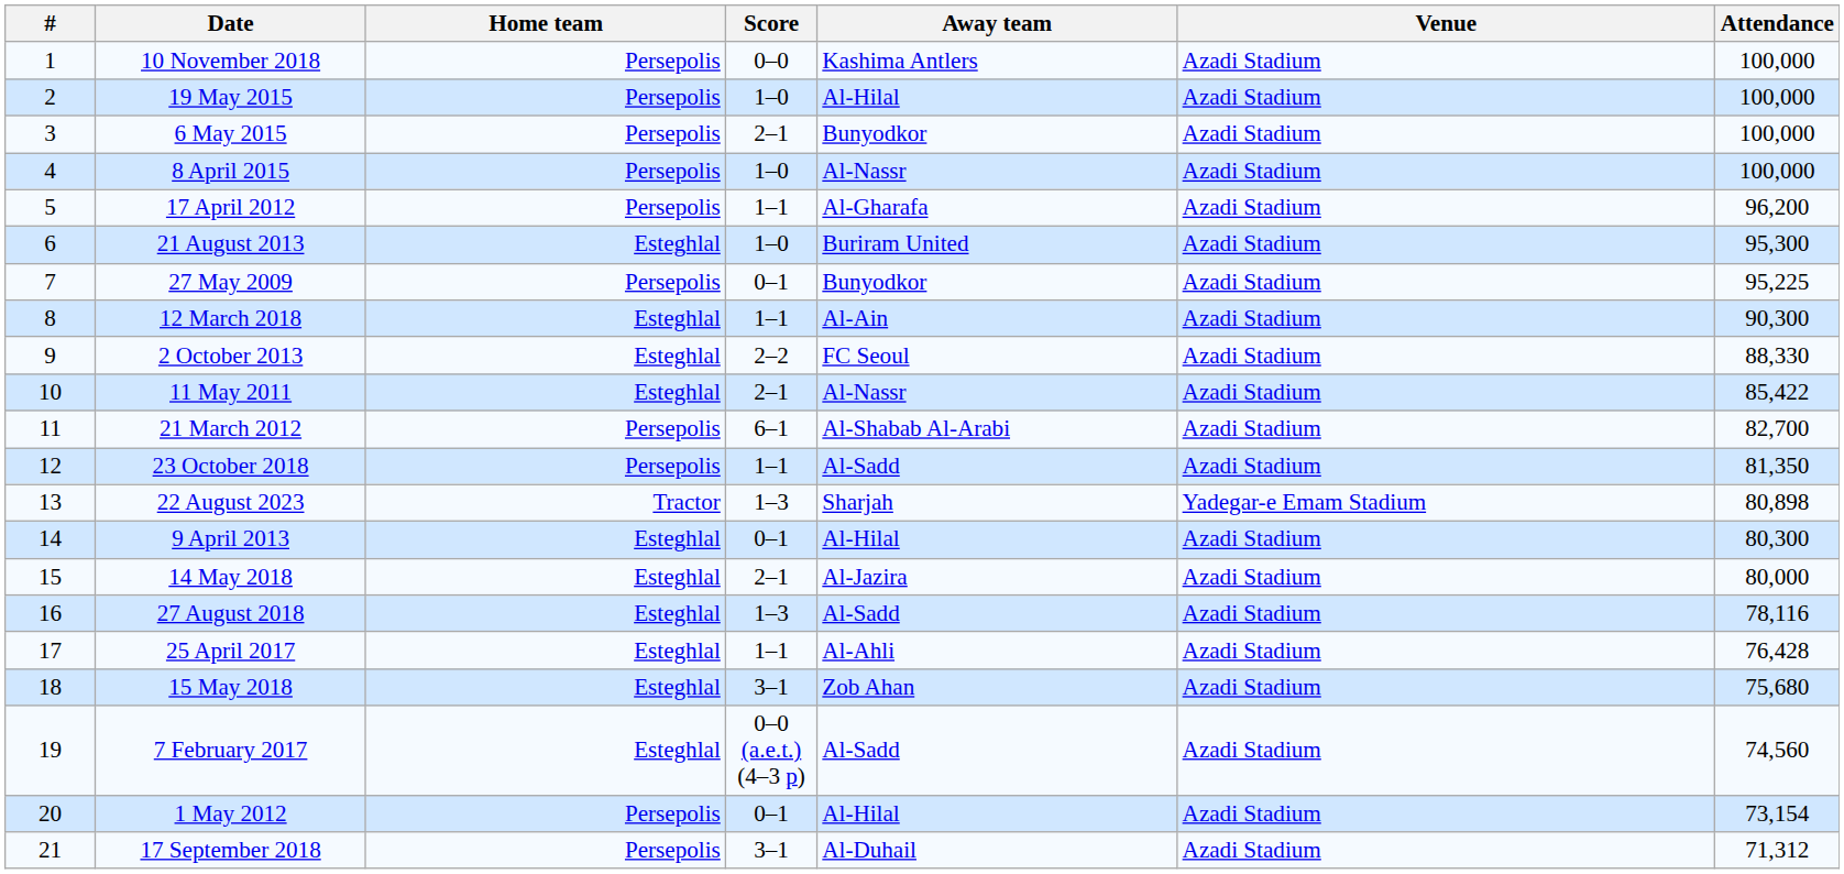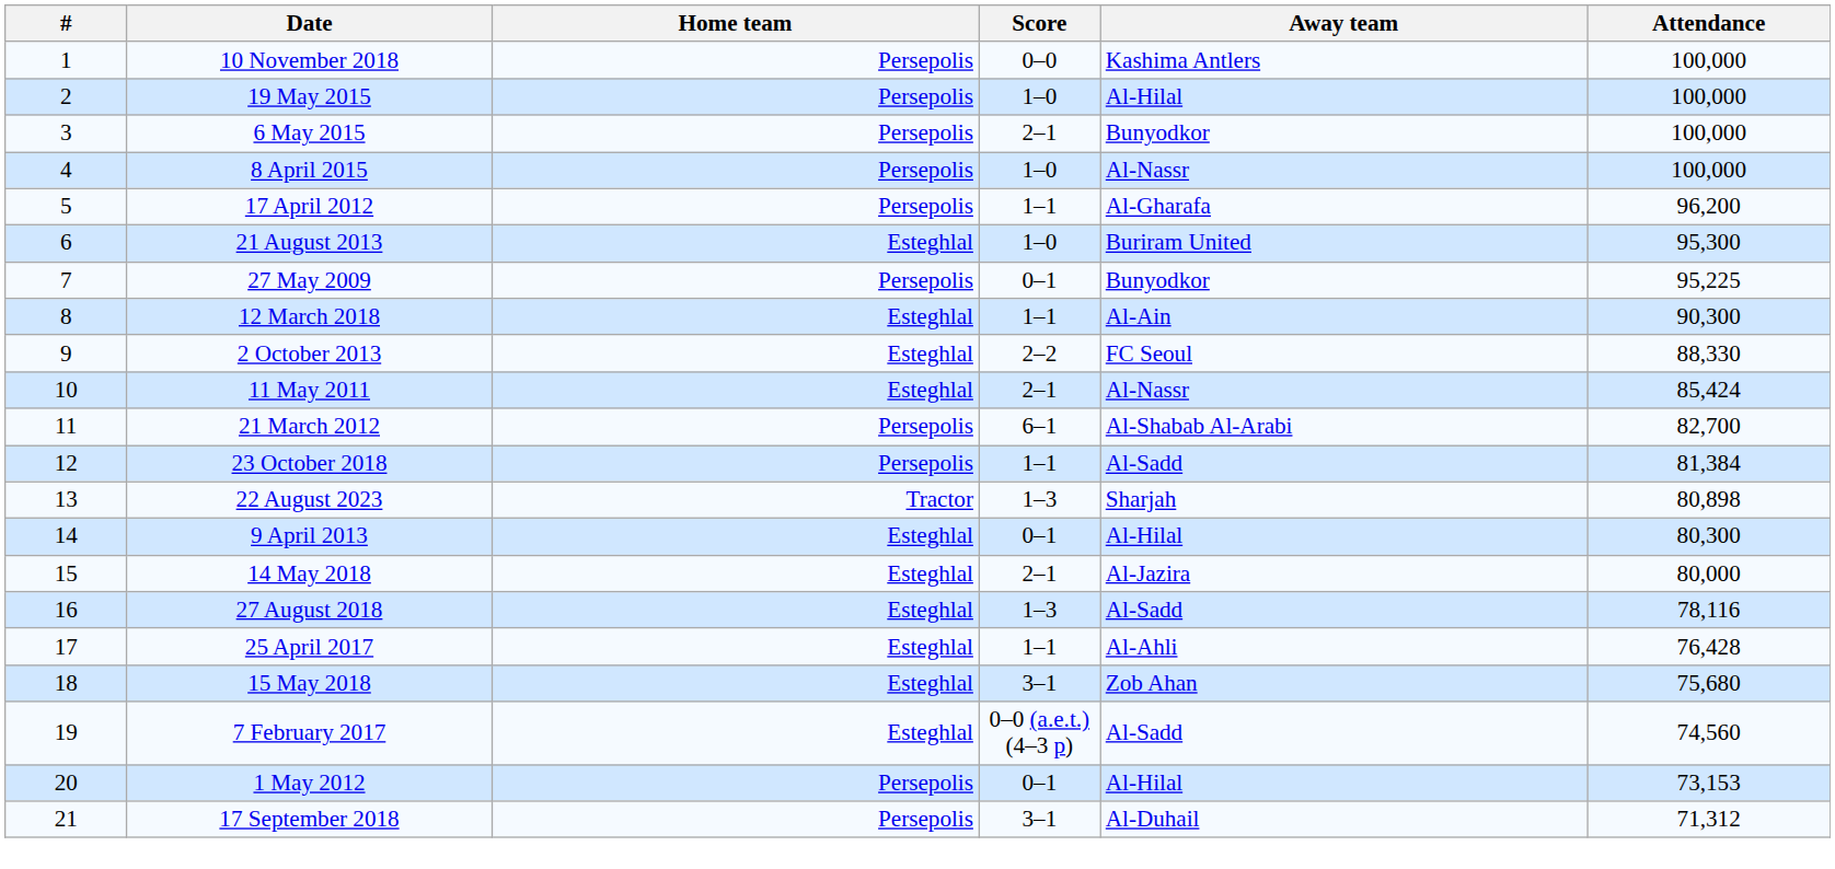- column: Venue | Azadi Stadium | Azadi Stadium | Azadi Stadium | Azadi Stadium | Azadi Stadium | Azadi Stadium | Azadi Stadium | Azadi Stadium | Azadi Stadium | Azadi Stadium | Azadi Stadium | Azadi Stadium | Yadegar-e Emam Stadium | Azadi Stadium | Azadi Stadium | Azadi Stadium | Azadi Stadium | Azadi Stadium | Azadi Stadium | Azadi Stadium | Azadi Stadium
11 May 2011 | Attendance: 85,422 -> 85,424
23 October 2018 | Attendance: 81,350 -> 81,384
1 May 2012 | Attendance: 73,154 -> 73,153
